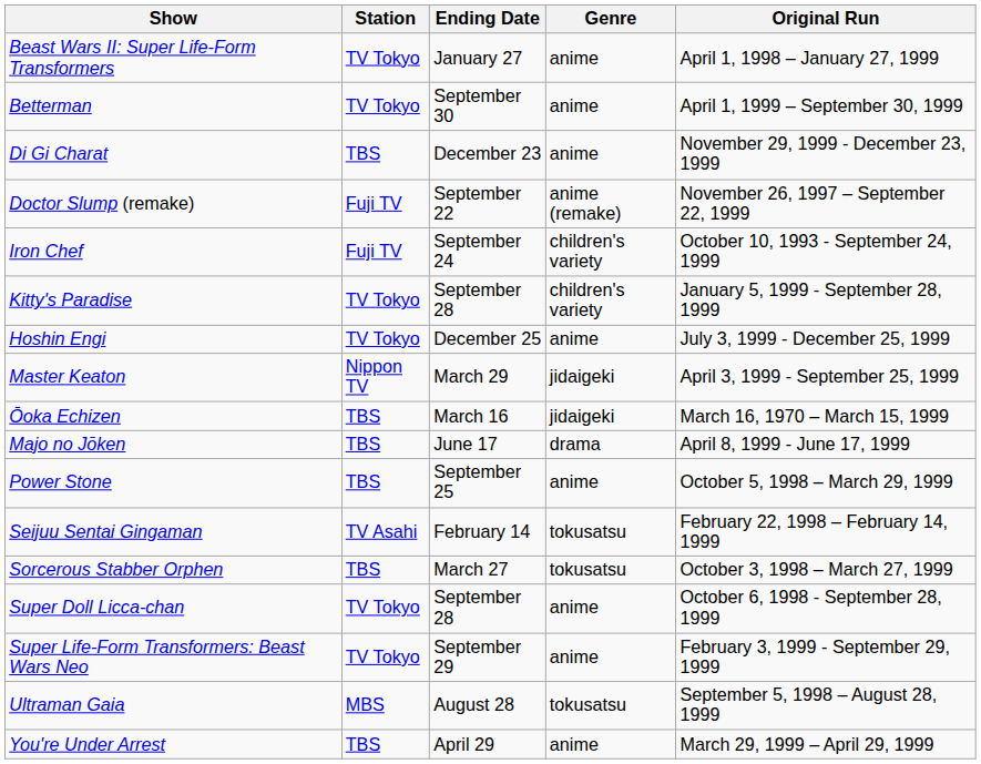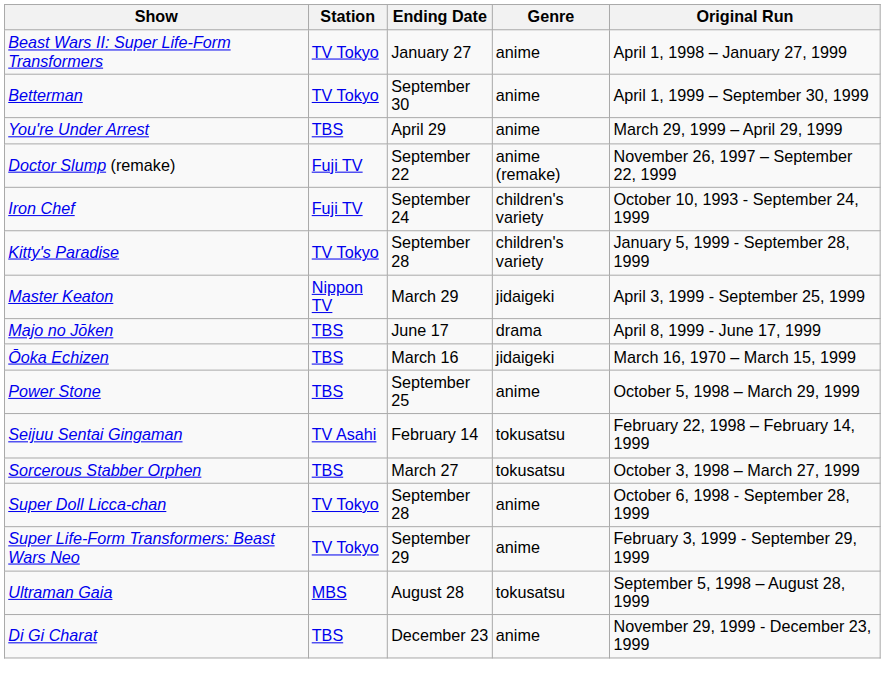rows swapped: Di Gi Charat <-> You're Under Arrest
- row: Hoshin Engi | TV Tokyo | December 25 | anime | July 3, 1999 - December 25, 1999
rows swapped: Majo no Jōken <-> Ōoka Echizen
